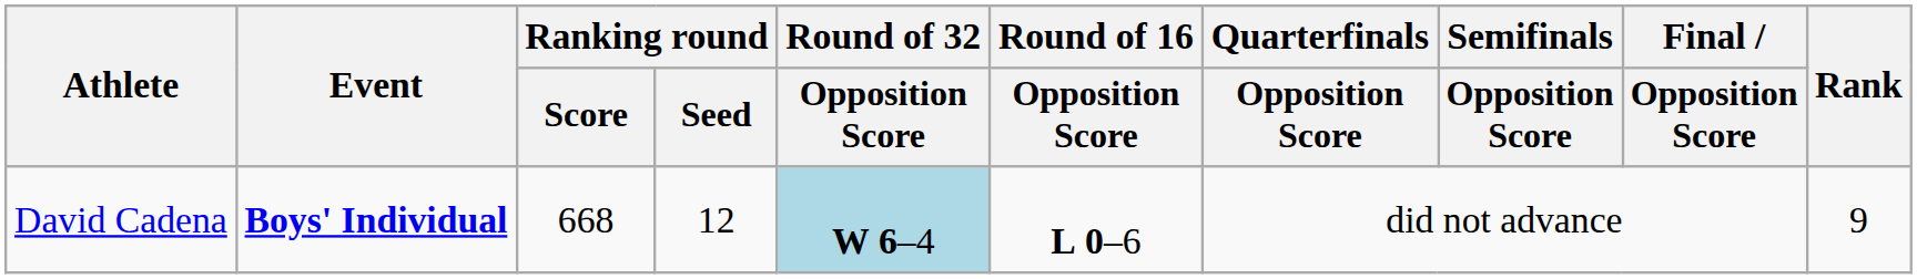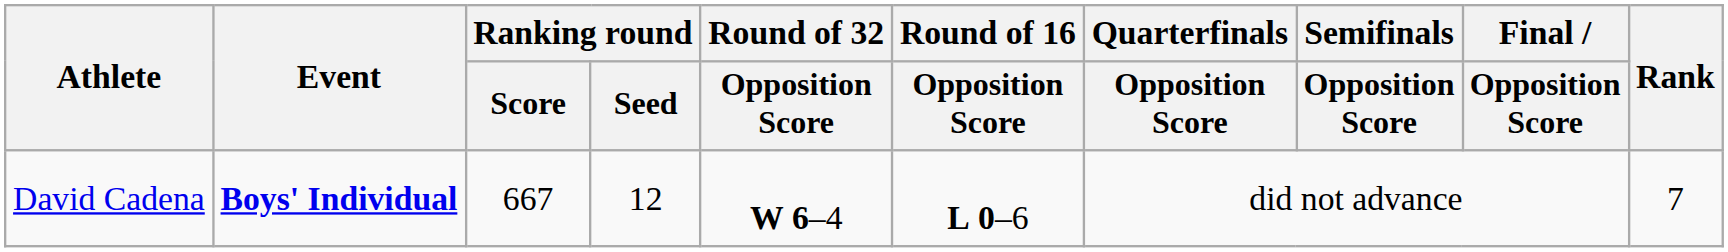David Cadena | Ranking round / Score: 668 -> 667
David Cadena | Round of 32 / Opposition Score: lightblue background -> no background
David Cadena | Rank: 9 -> 7
